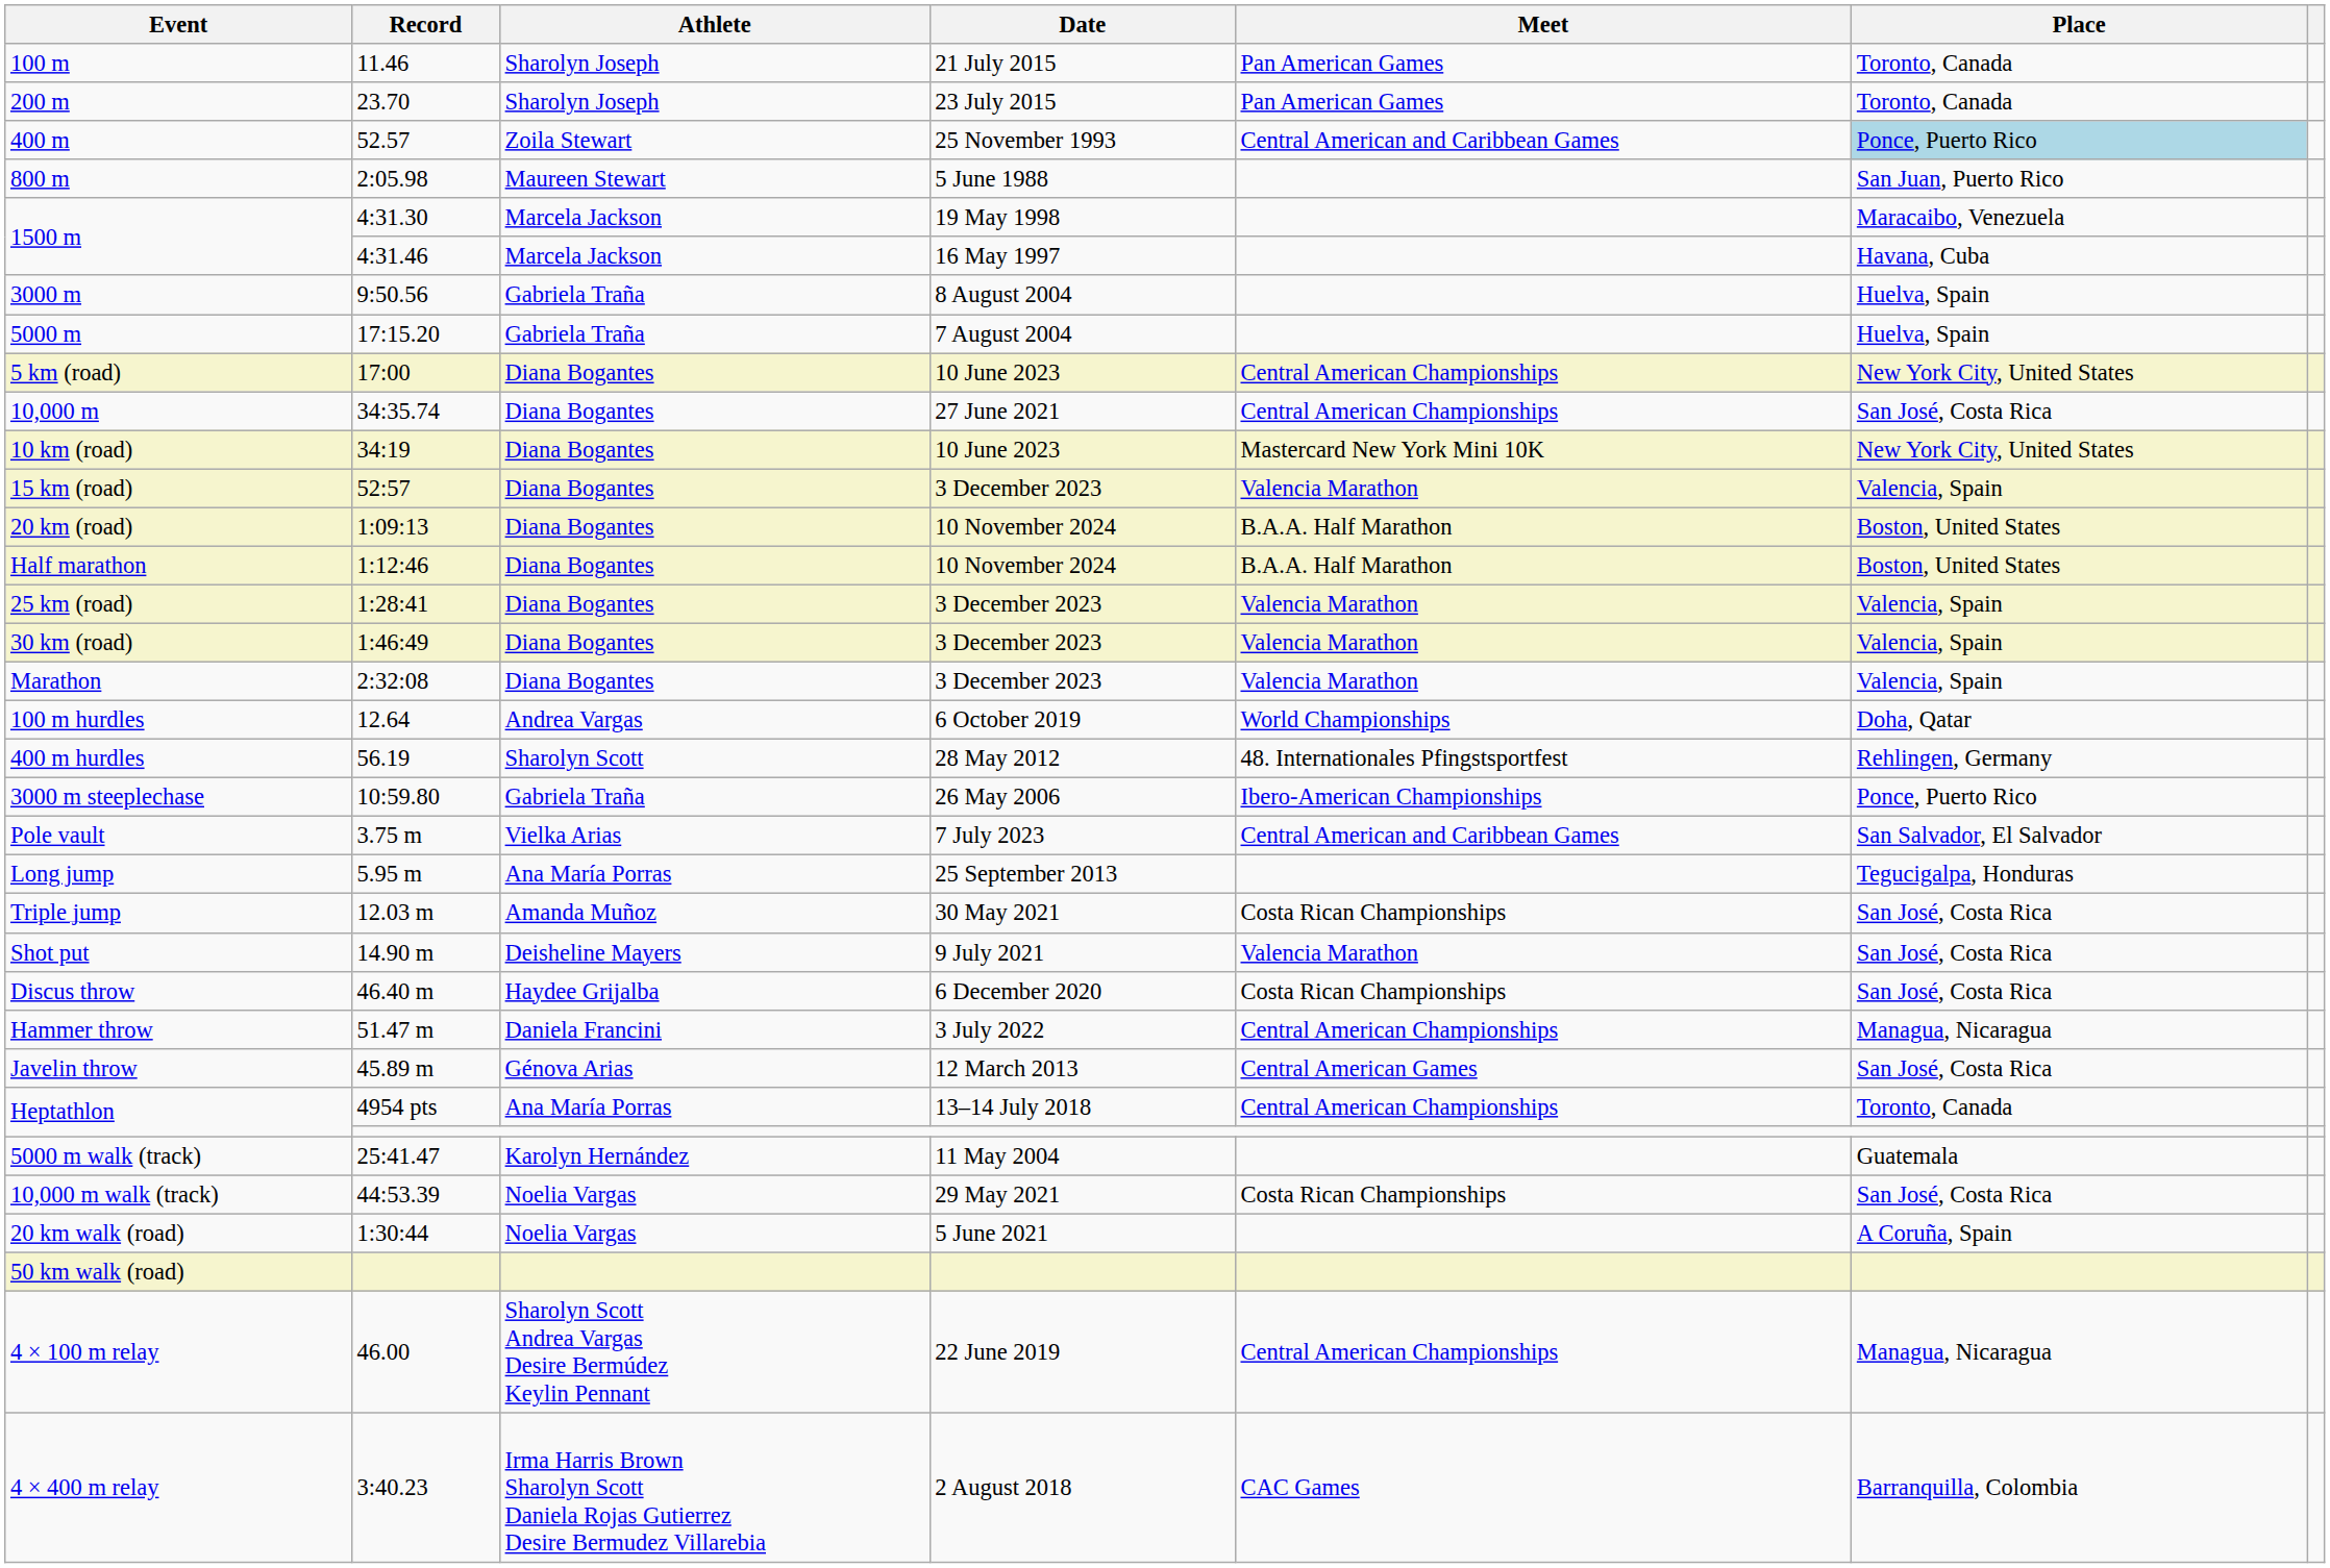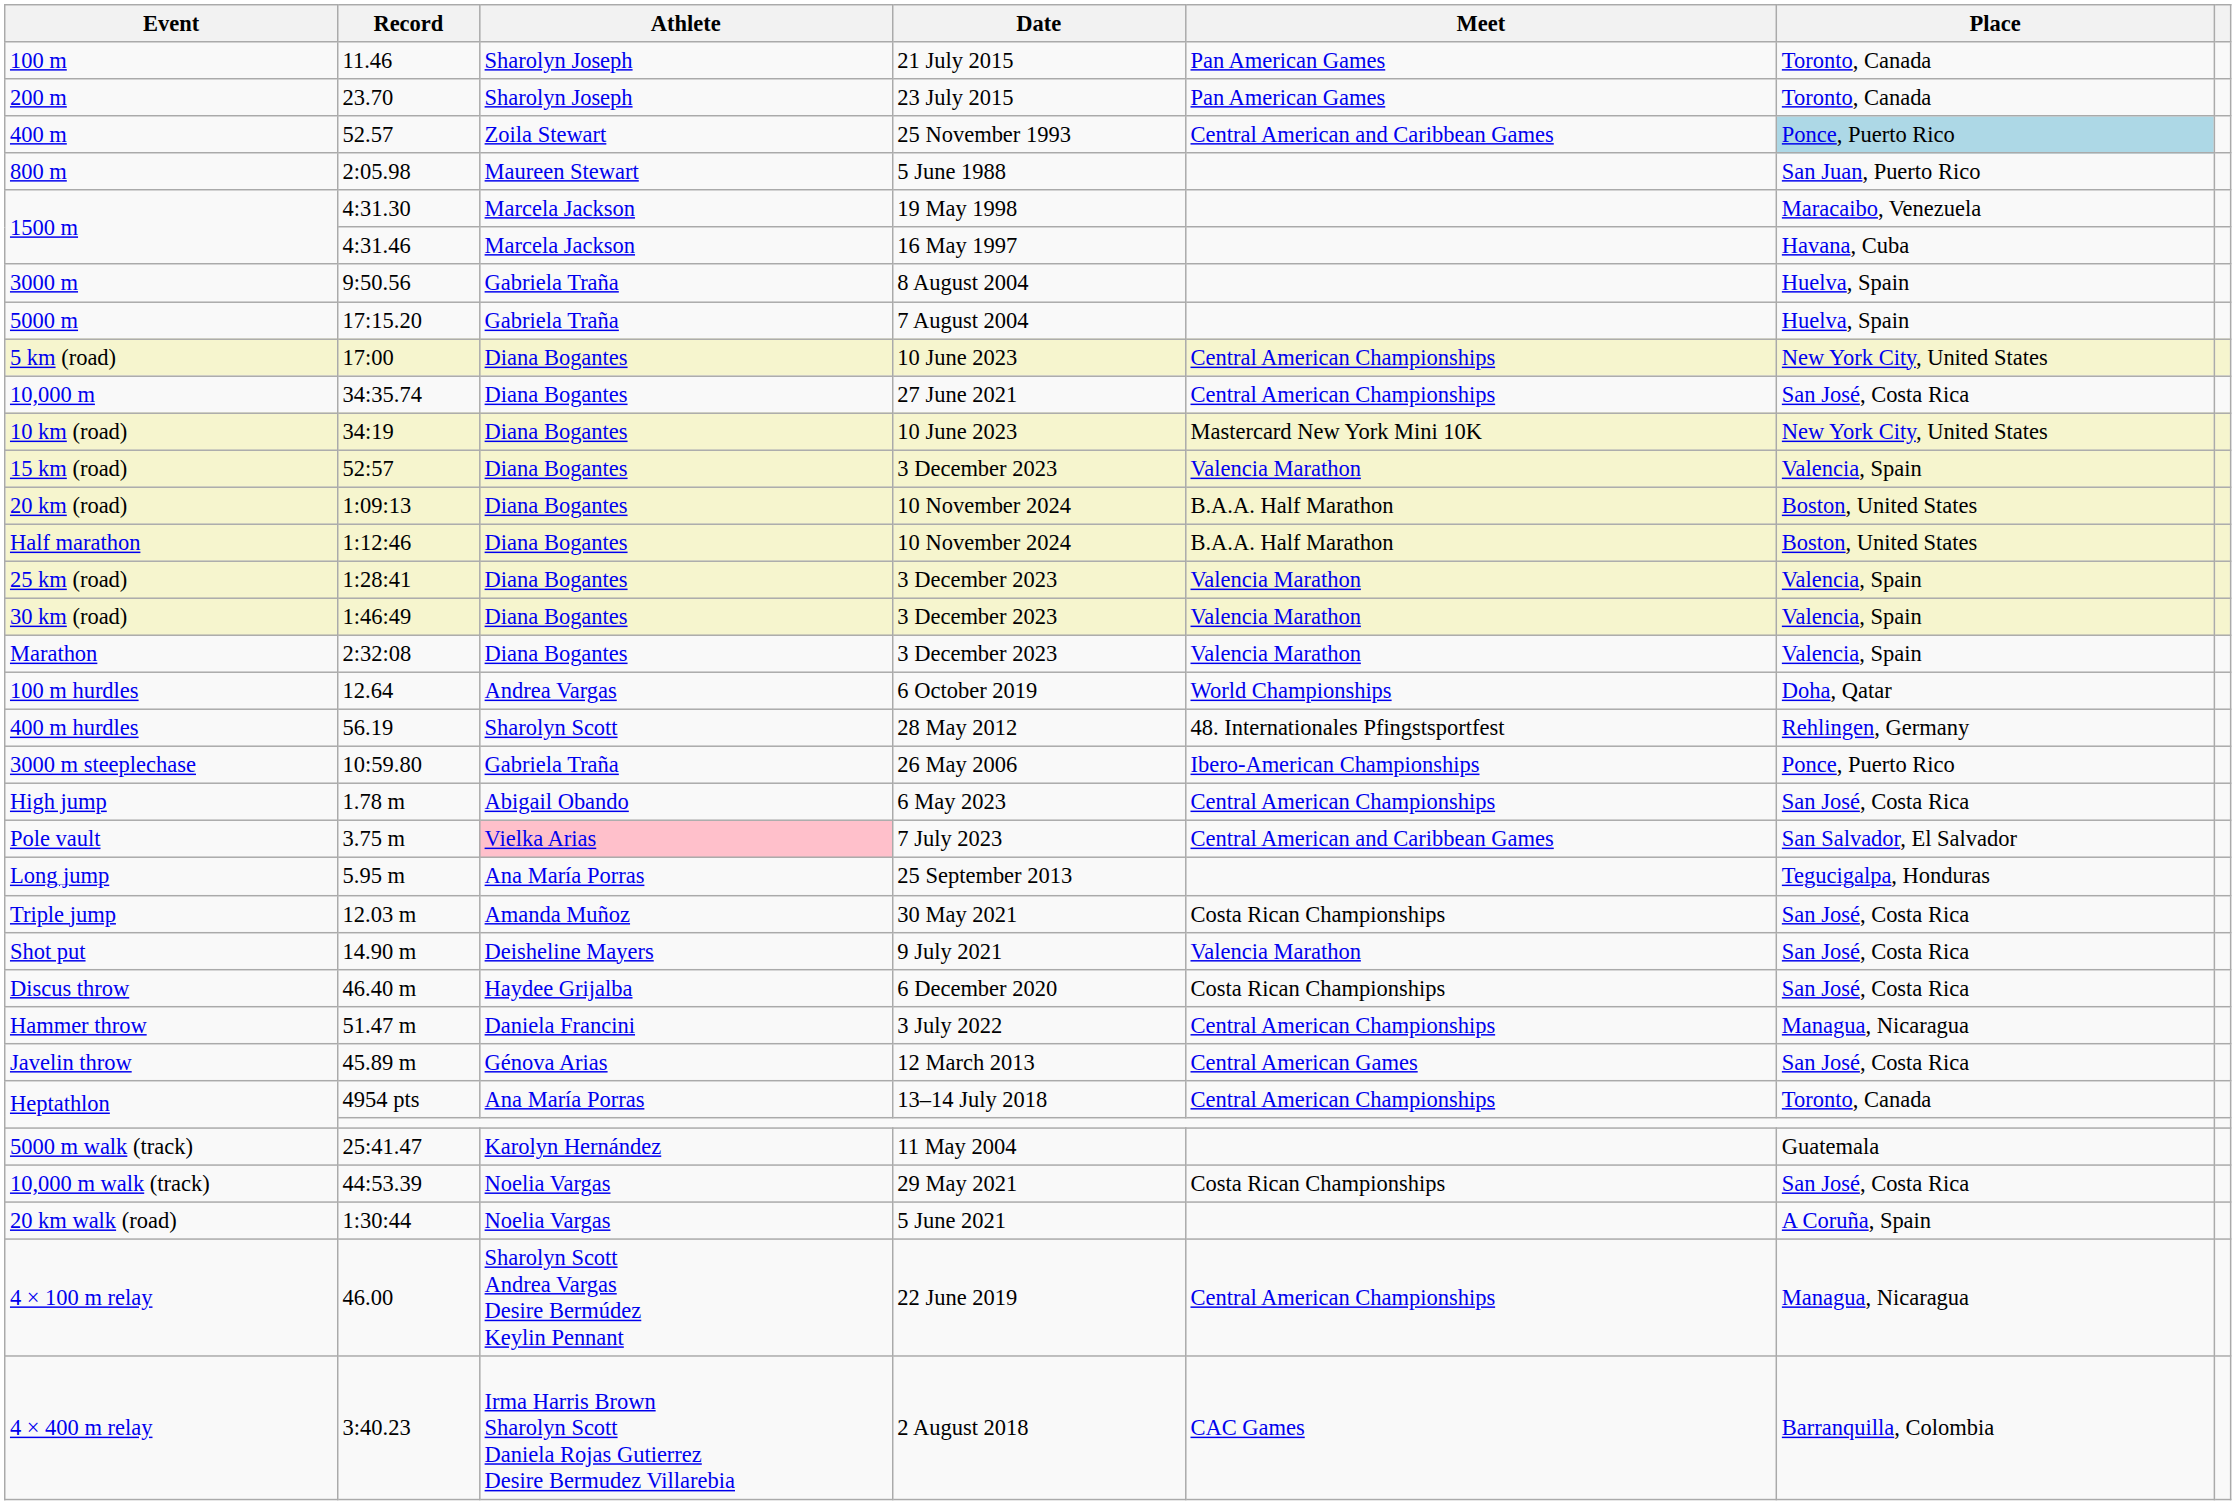+ row: High jump | 1.78 m | Abigail Obando | 6 May 2023 | Central American Championships | San José, Costa Rica
Pole vault | Athlete: no background -> pink background
- row: 50 km walk (road)
